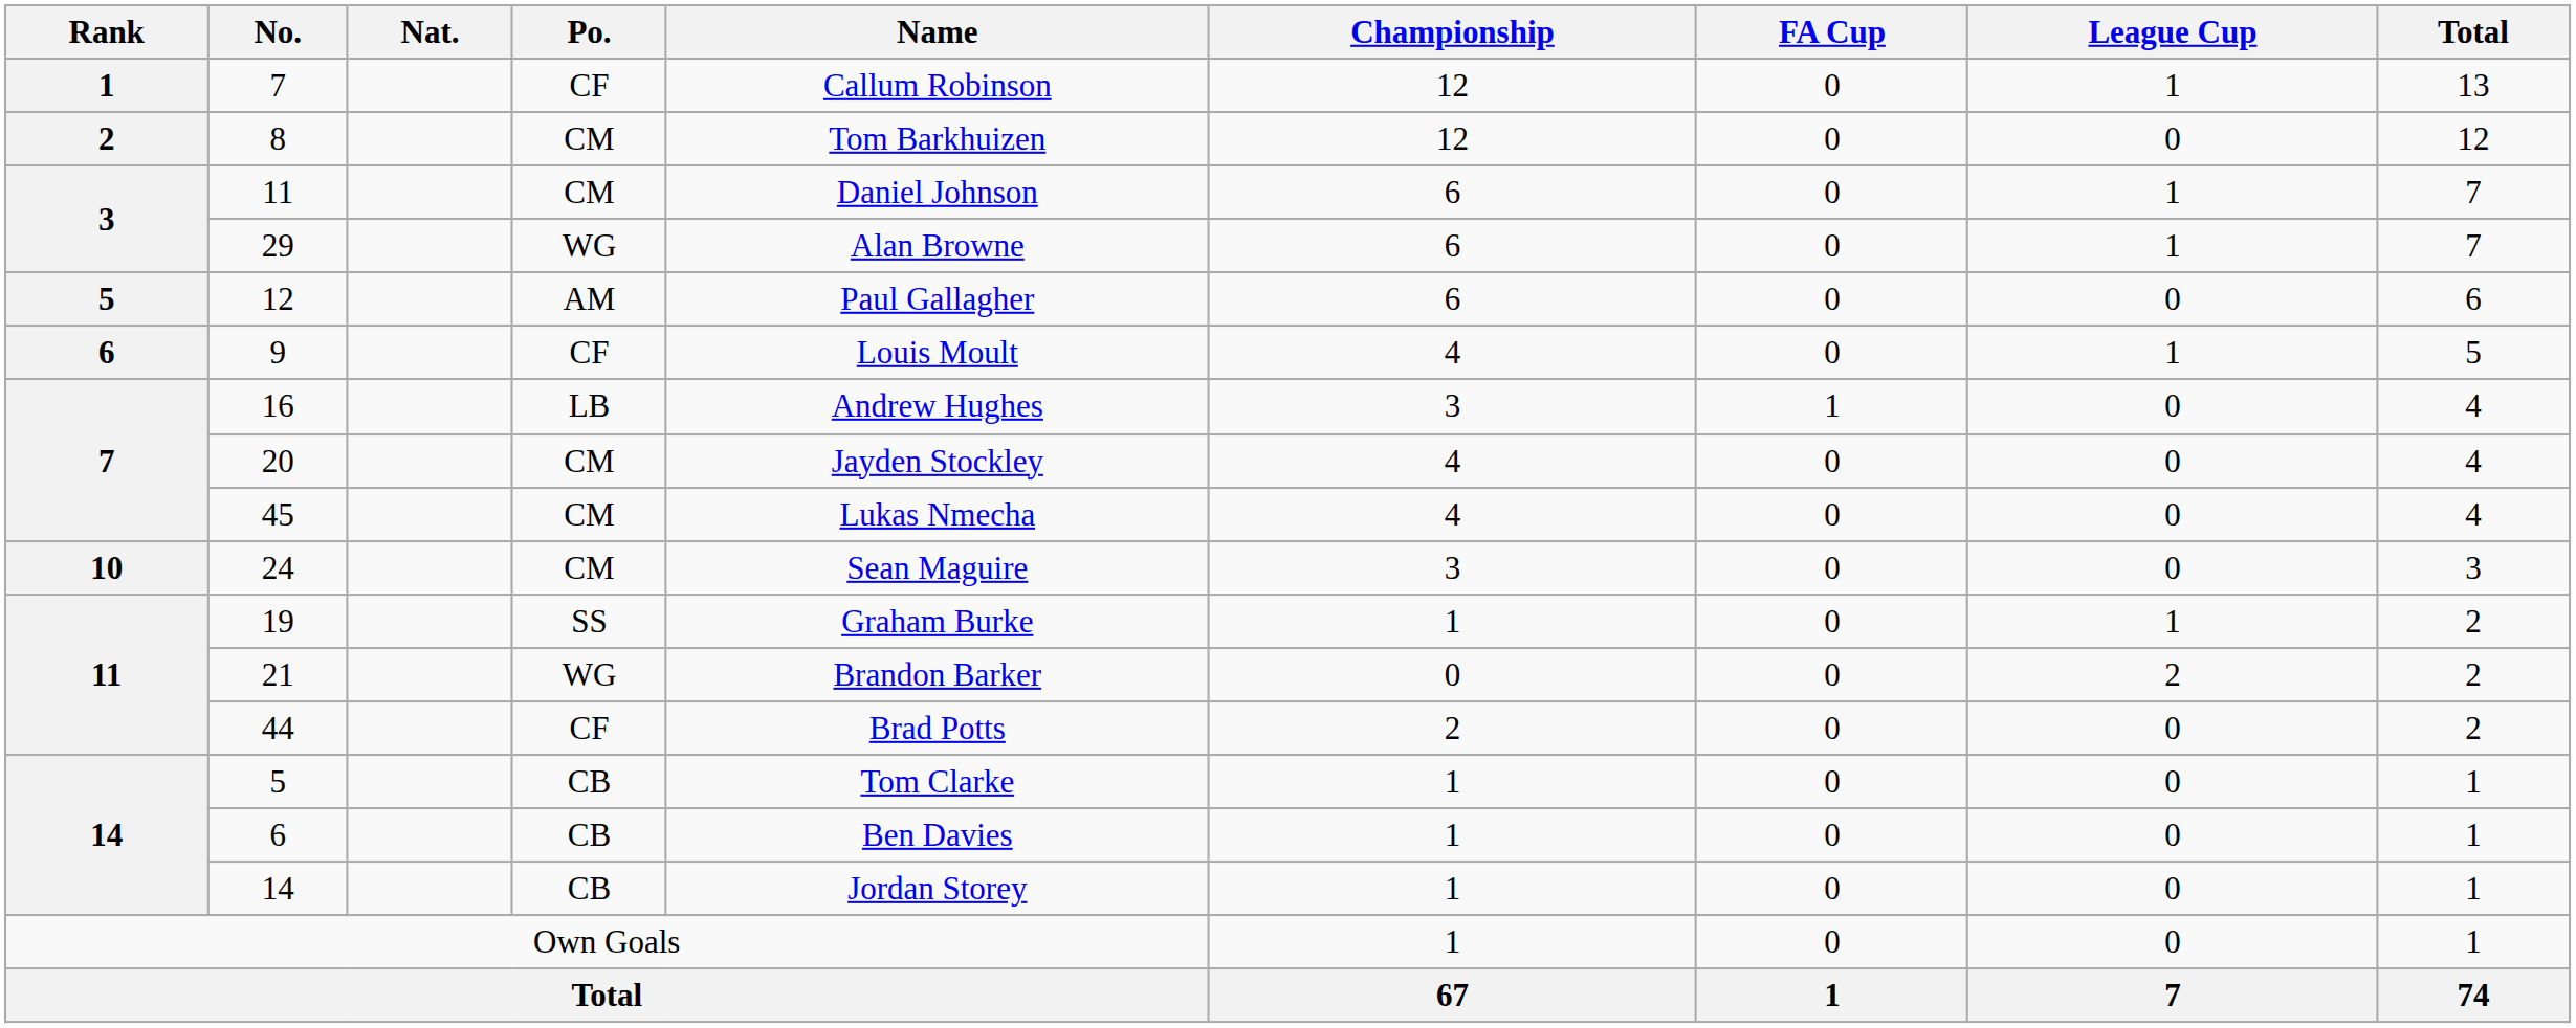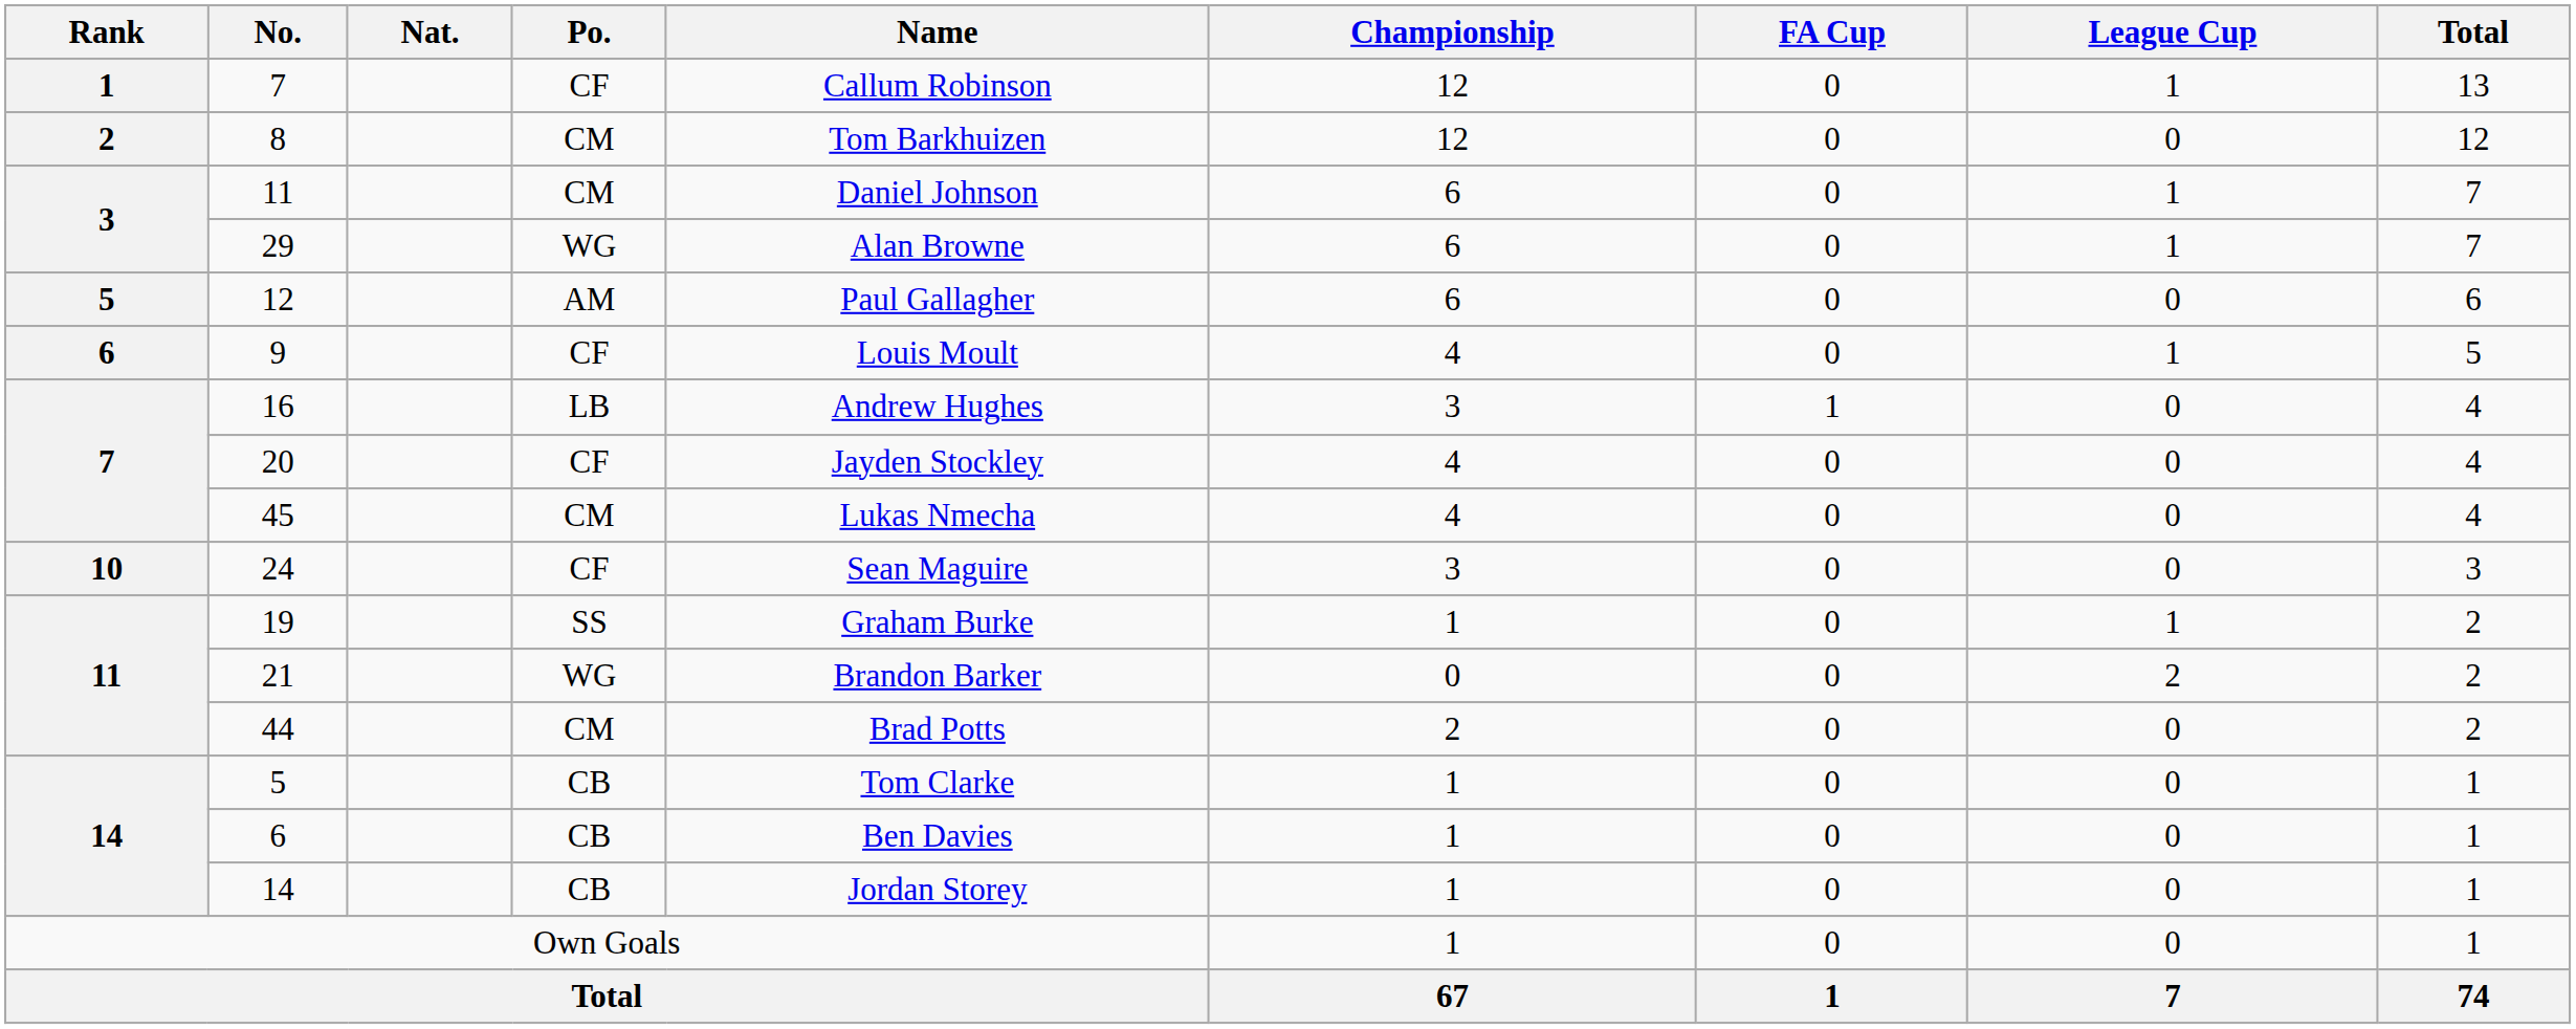20 | Po.: CM -> CF
24 | Po.: CM -> CF
44 | Po.: CF -> CM
